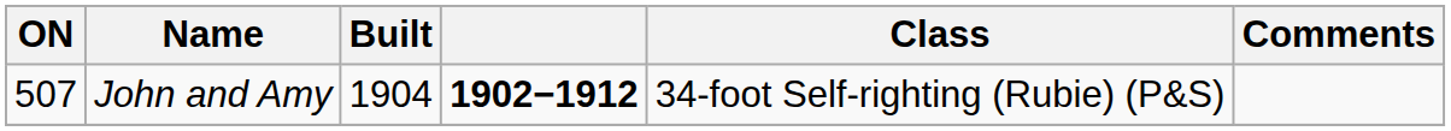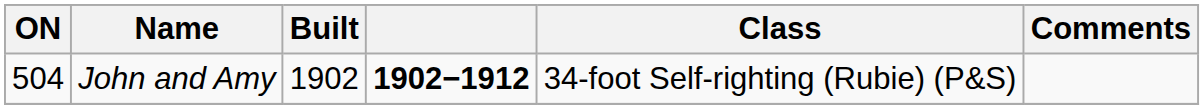John and Amy | ON: 507 -> 504
John and Amy | Built: 1904 -> 1902
